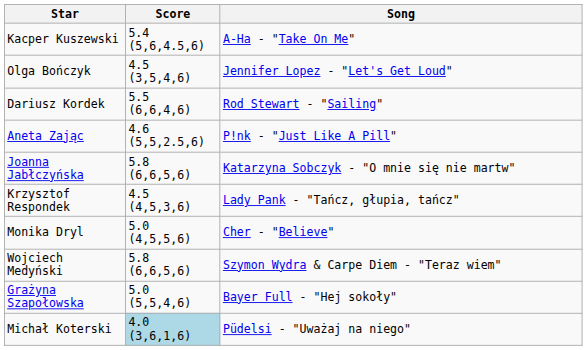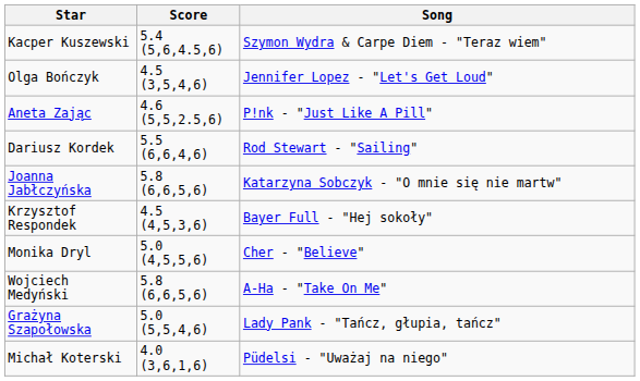Kacper Kuszewski | Song: A-Ha - "Take On Me" -> Szymon Wydra & Carpe Diem - "Teraz wiem"
rows swapped: Aneta Zając <-> Dariusz Kordek
Krzysztof Respondek | Song: Lady Pank - "Tańcz, głupia, tańcz" -> Bayer Full - "Hej sokoły"
Wojciech Medyński | Song: Szymon Wydra & Carpe Diem - "Teraz wiem" -> A-Ha - "Take On Me"
Grażyna Szapołowska | Song: Bayer Full - "Hej sokoły" -> Lady Pank - "Tańcz, głupia, tańcz"
Michał Koterski | Score: lightblue background -> no background
